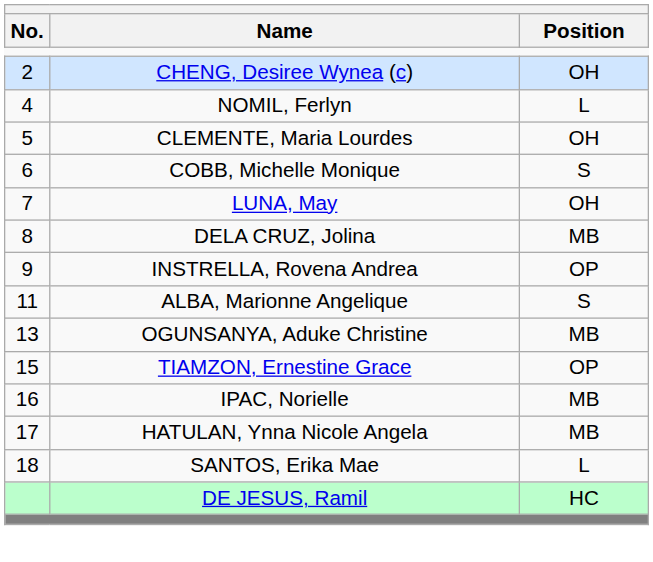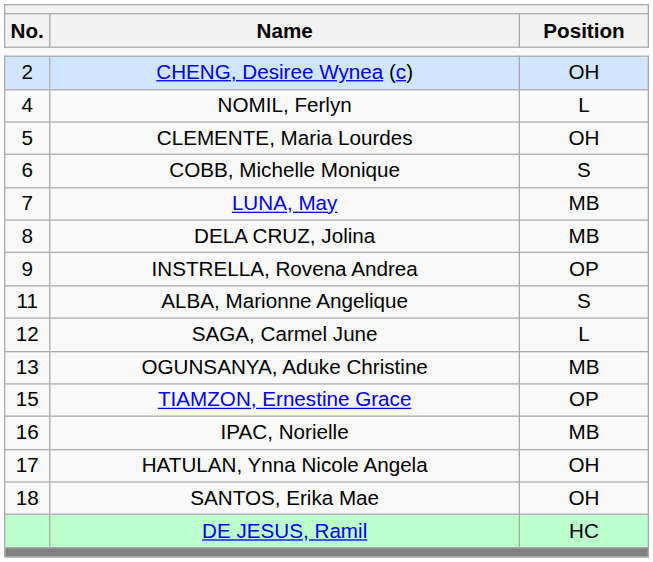LUNA, May | Position: OH -> MB
+ row: 12 | SAGA, Carmel June | L
HATULAN, Ynna Nicole Angela | Position: MB -> OH
SANTOS, Erika Mae | Position: L -> OH
